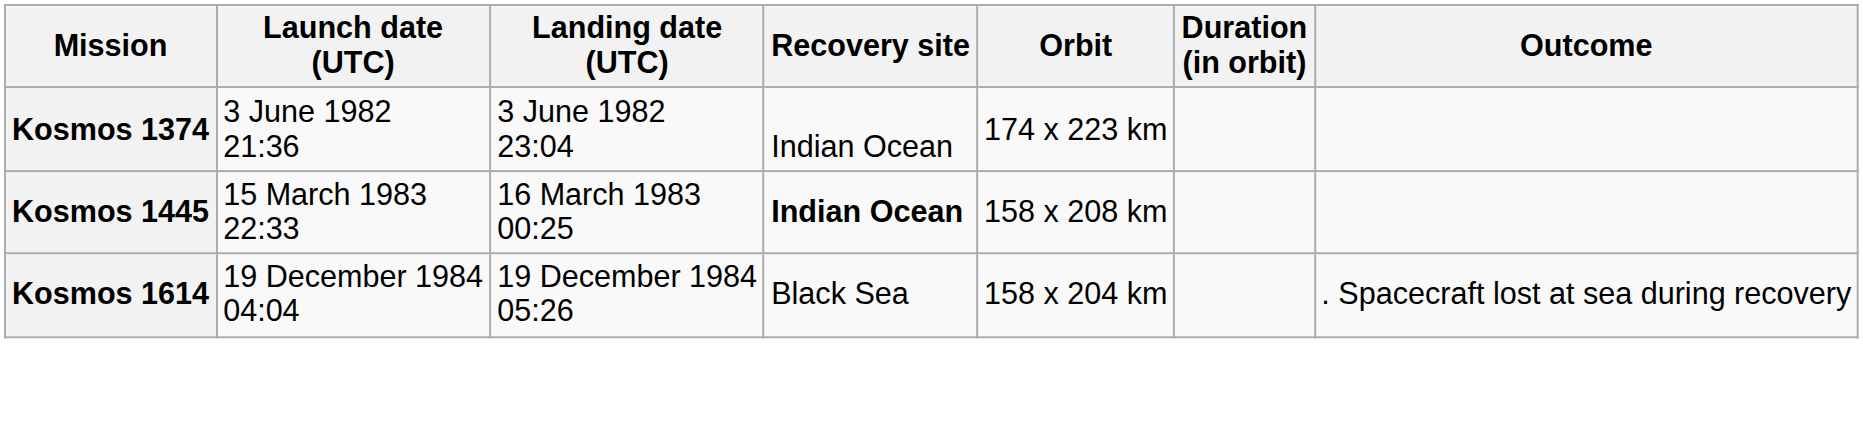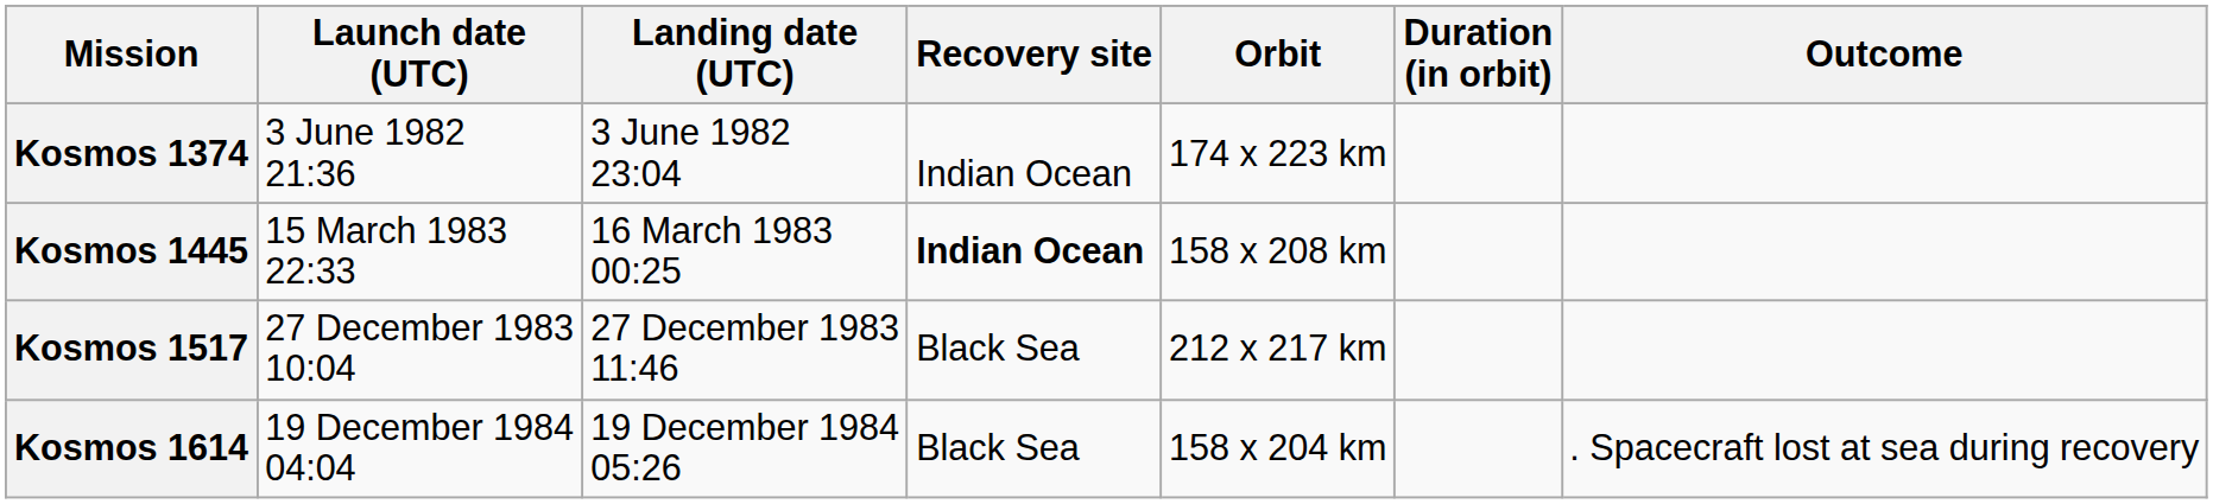+ row: Kosmos 1517 | 27 December 1983 10:04 | 27 December 1983 11:46 | Black Sea | 212 x 217 km
